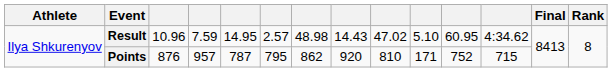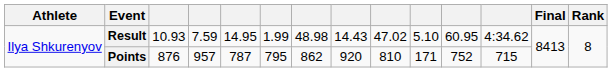Result | column 3: 10.96 -> 10.93
Result | column 6: 2.57 -> 1.99
